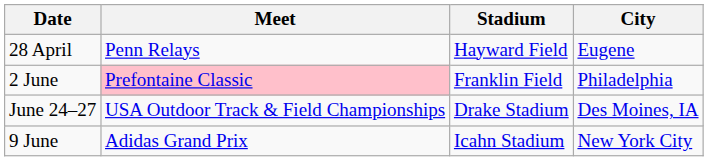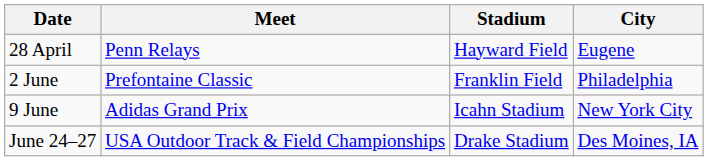2 June | Meet: pink background -> no background
rows swapped: 9 June <-> June 24–27
